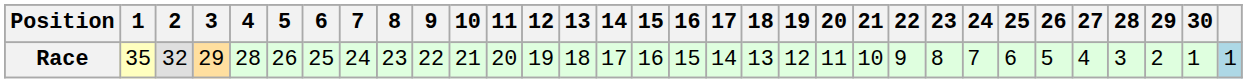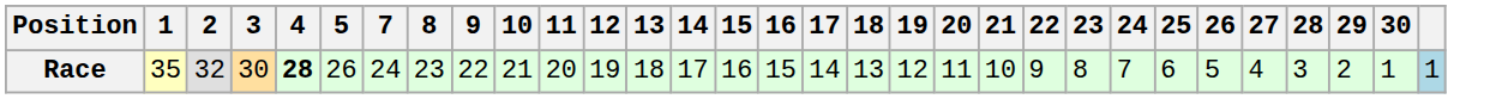- column: 6 | 25
Race | 3: 29 -> 30
Race | 4: normal -> bold
